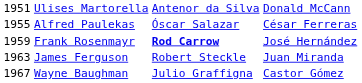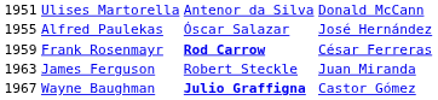Alfred Paulekas | column 4: César Ferreras -> José Hernández
Frank Rosenmayr | column 4: José Hernández -> César Ferreras
Wayne Baughman | column 3: normal -> bold
